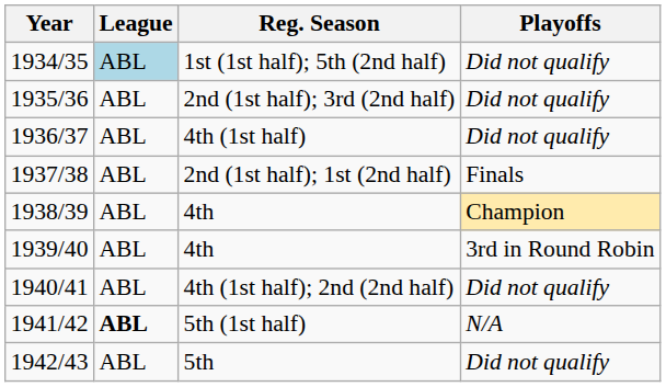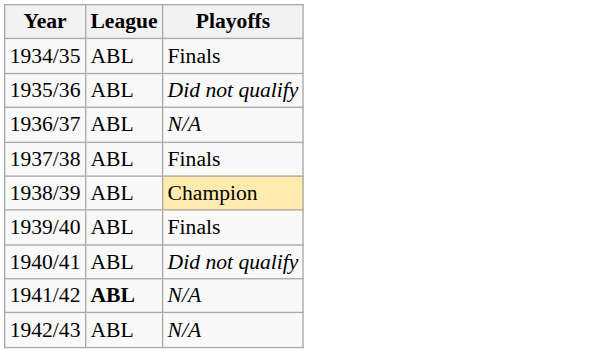- column: Reg. Season | 1st (1st half); 5th (2nd half) | 2nd (1st half); 3rd (2nd half) | 4th (1st half) | 2nd (1st half); 1st (2nd half) | 4th | 4th | 4th (1st half); 2nd (2nd half) | 5th (1st half) | 5th
1934/35 | League: lightblue background -> no background
1934/35 | Playoffs: Did not qualify -> Finals
1936/37 | Playoffs: Did not qualify -> N/A
1939/40 | Playoffs: 3rd in Round Robin -> Finals
1942/43 | Playoffs: Did not qualify -> N/A
